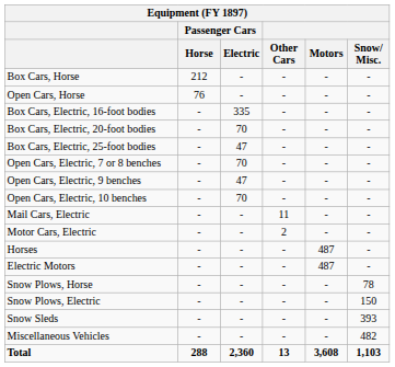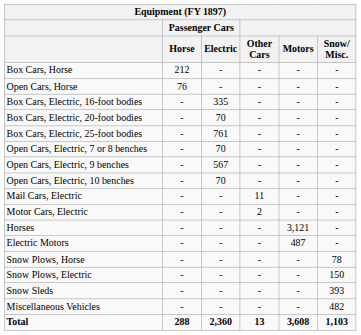Box Cars, Electric, 25-foot bodies | Passenger Cars / Electric: 47 -> 761
Open Cars, Electric, 9 benches | Passenger Cars / Electric: 47 -> 567
Horses | Motors: 487 -> 3,121
